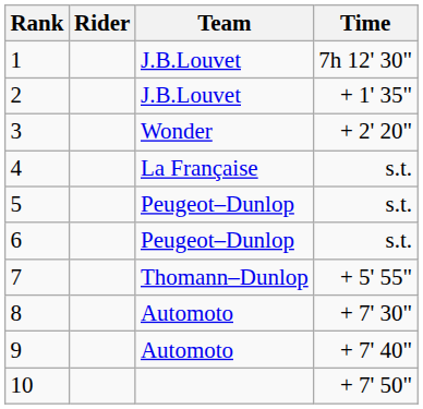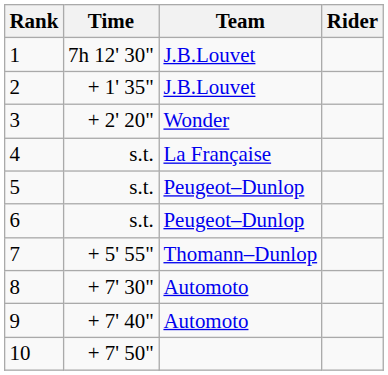columns swapped: Rider <-> Time
